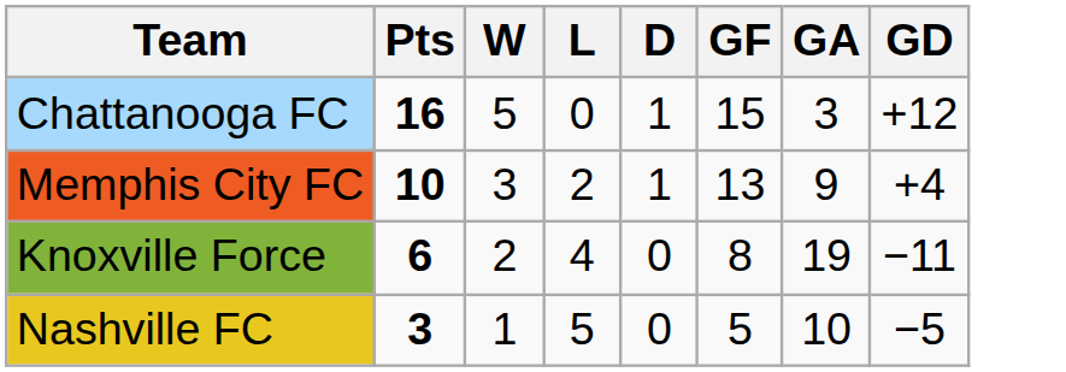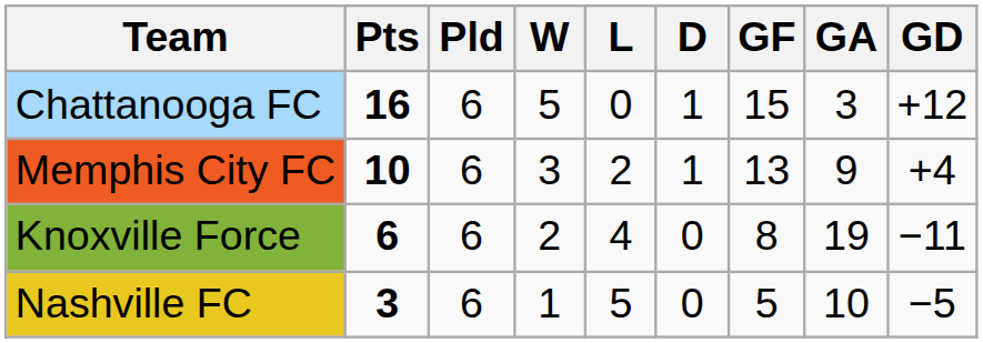+ column: Pld | 6 | 6 | 6 | 6
